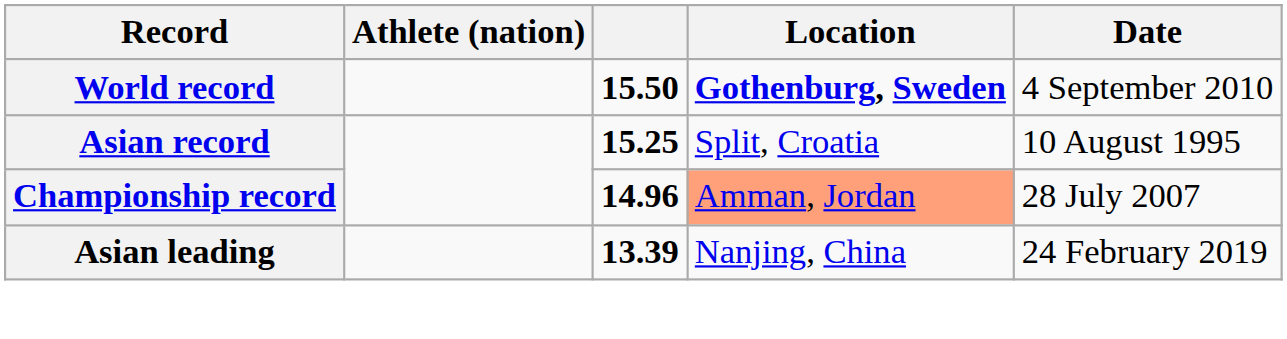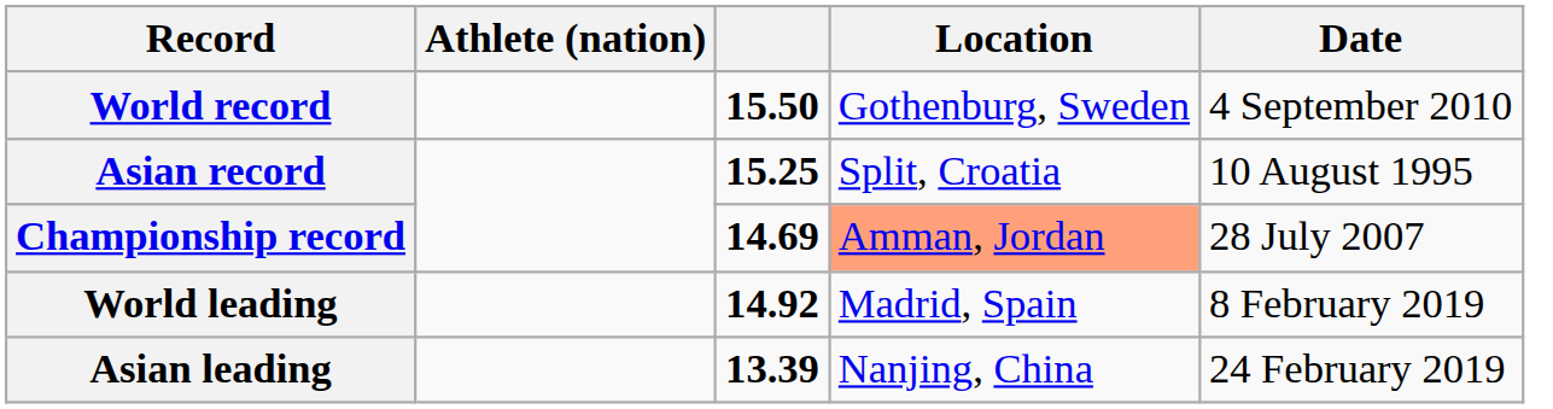World record | Location: bold -> normal
Championship record | column 3: 14.96 -> 14.69
+ row: World leading | 14.92 | Madrid, Spain | 8 February 2019
